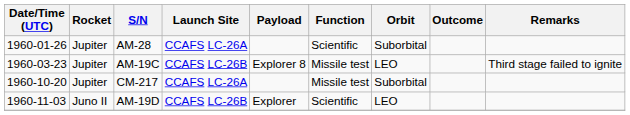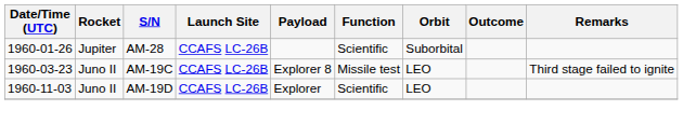AM-28 | Launch Site: CCAFS LC-26A -> CCAFS LC-26B
AM-19C | Rocket: Jupiter -> Juno II
- row: 1960-10-20 | Jupiter | CM-217 | CCAFS LC-26A | Missile test | Suborbital
